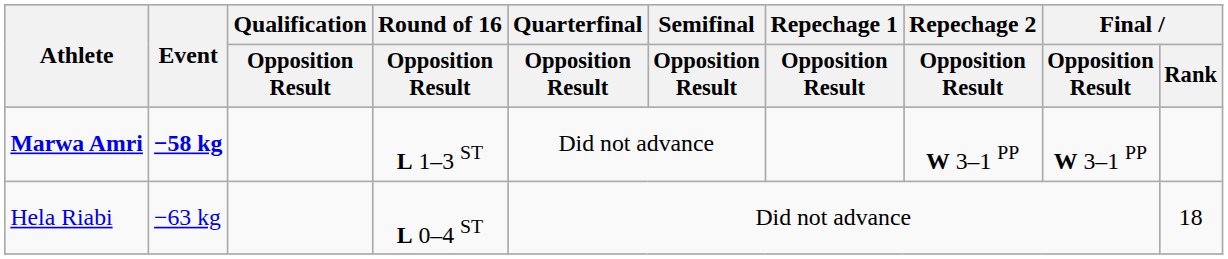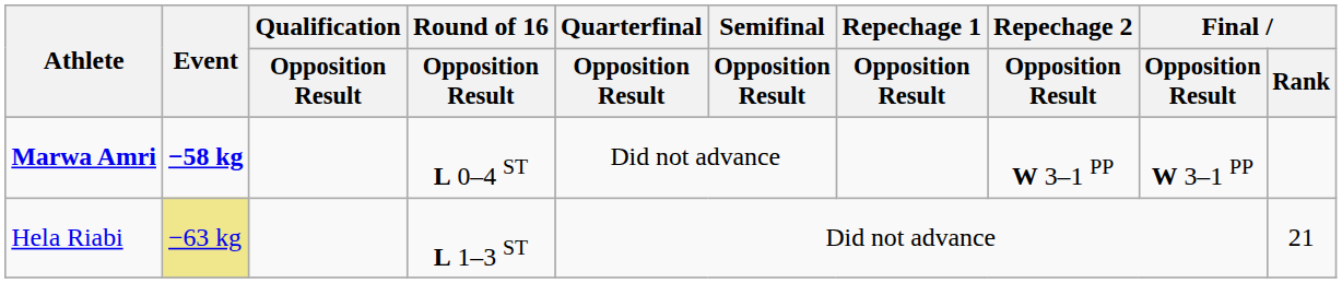Marwa Amri | Round of 16 / Opposition Result: L 1–3 ST -> L 0–4 ST
Hela Riabi | Event: no background -> khaki background
Hela Riabi | Round of 16 / Opposition Result: L 0–4 ST -> L 1–3 ST
Hela Riabi | Final / Rank: 18 -> 21
